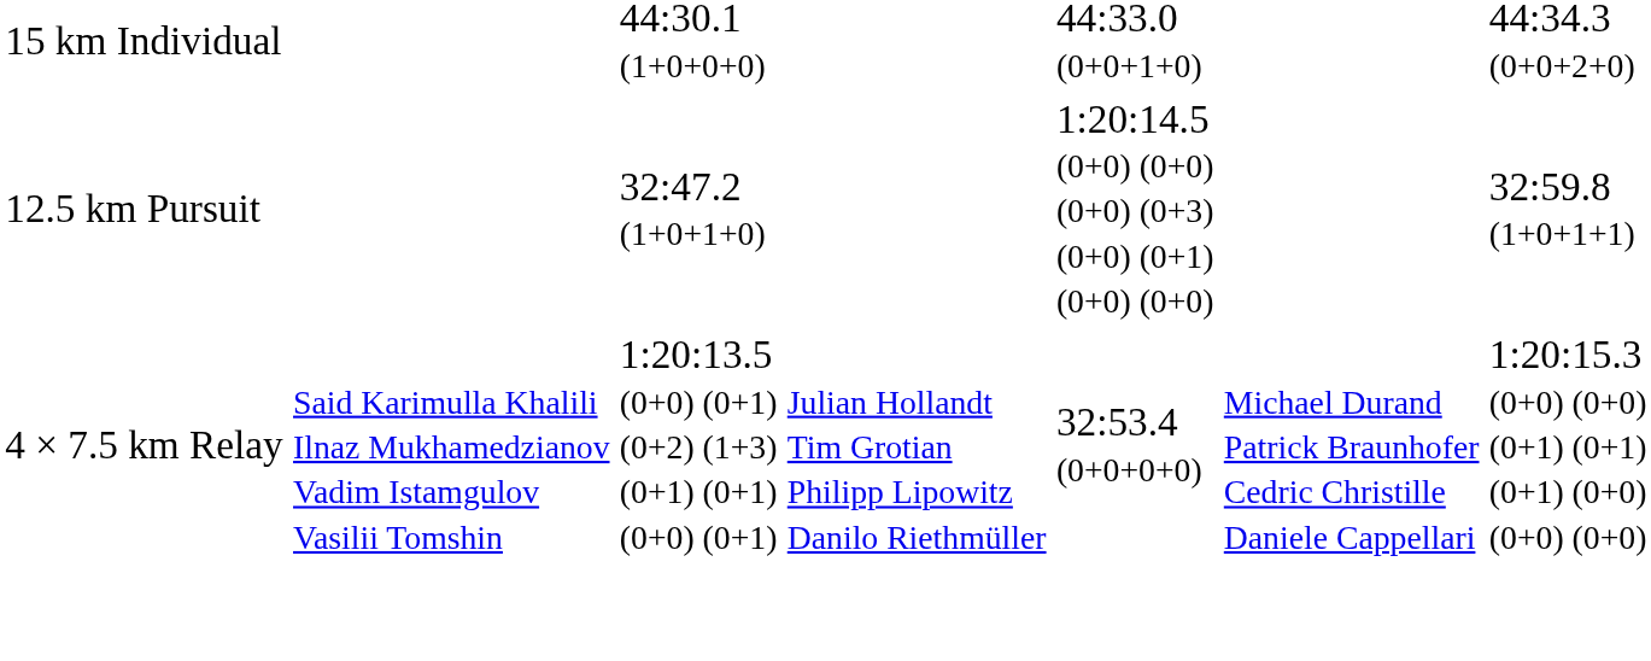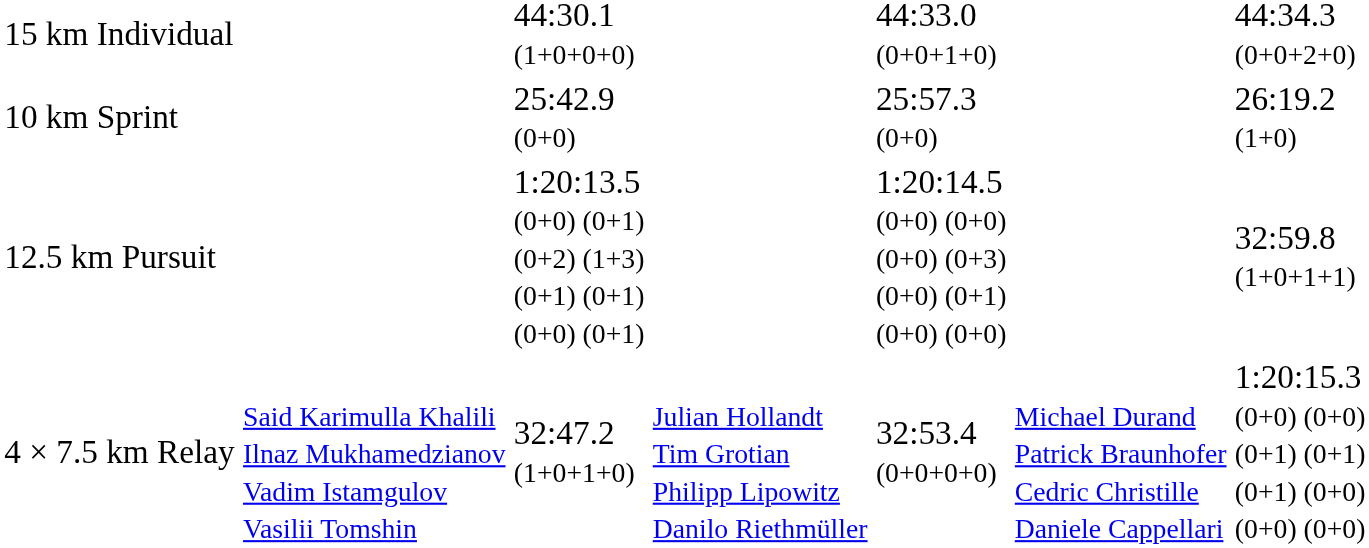+ row: 10 km Sprint | 25:42.9 (0+0) | 25:57.3 (0+0) | 26:19.2 (1+0)
12.5 km Pursuit | column 3: 32:47.2 (1+0+1+0) -> 1:20:13.5 (0+0) (0+1) (0+2) (1+3) (0+1) (0+1) (0+0) (0+1)
4 × 7.5 km Relay | column 3: 1:20:13.5 (0+0) (0+1) (0+2) (1+3) (0+1) (0+1) (0+0) (0+1) -> 32:47.2 (1+0+1+0)
